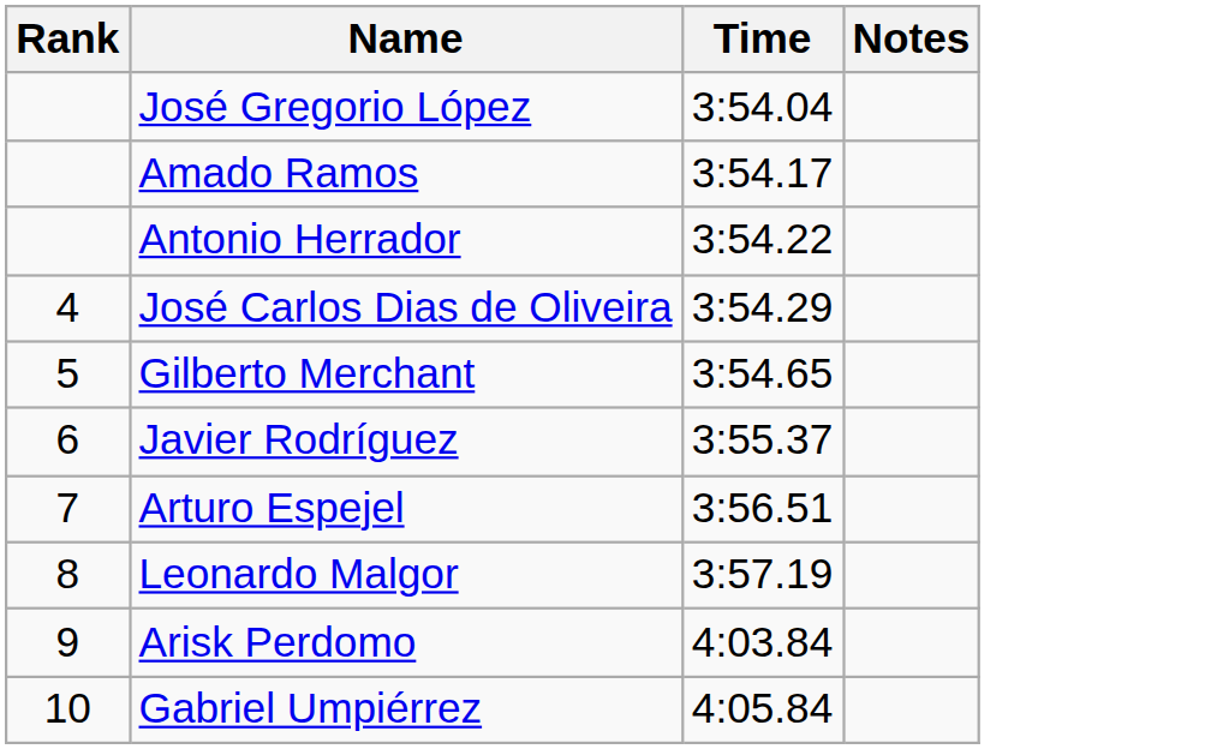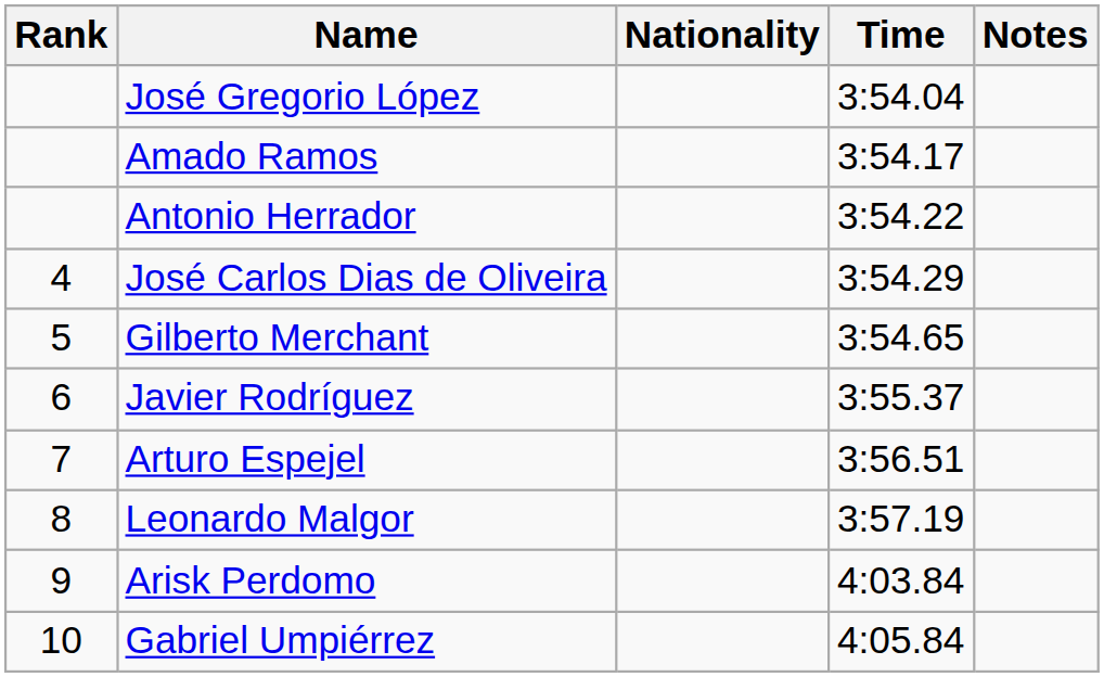+ column: Nationality
